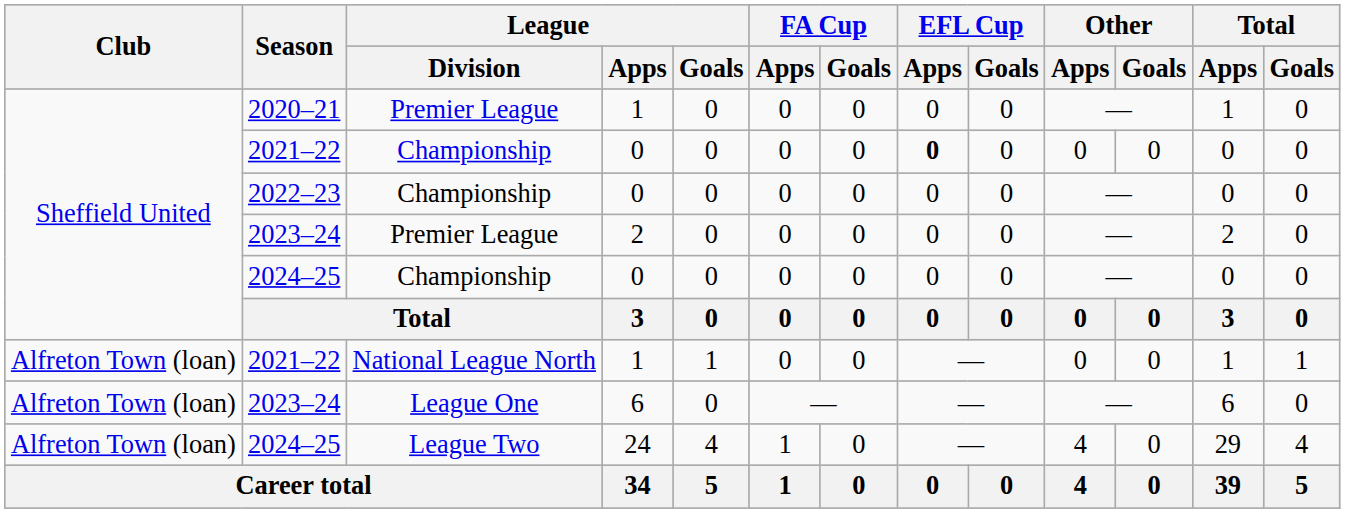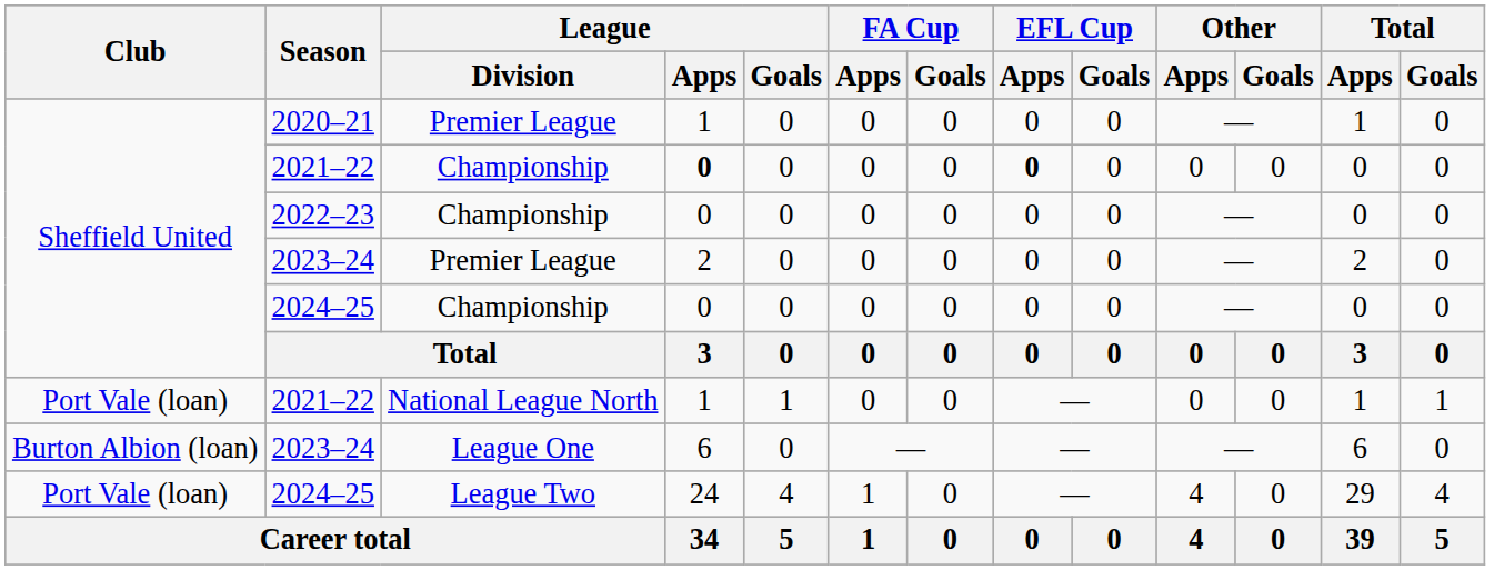2021–22 / Championship | League / Apps: normal -> bold
2021–22 / National League North | Club: Alfreton Town (loan) -> Port Vale (loan)
2023–24 / League One | Club: Alfreton Town (loan) -> Burton Albion (loan)
2024–25 / League Two | Club: Alfreton Town (loan) -> Port Vale (loan)
